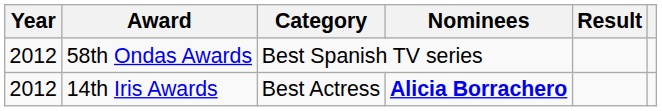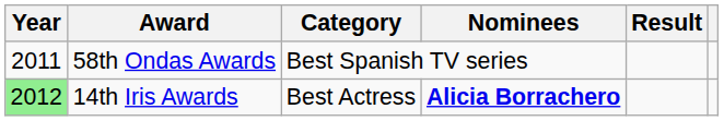58th Ondas Awards | Year: 2012 -> 2011
14th Iris Awards | Year: no background -> lightgreen background
